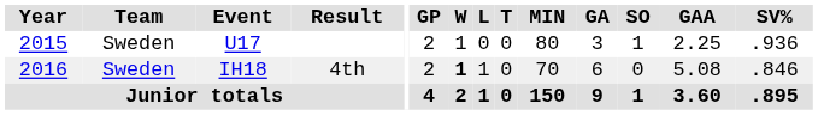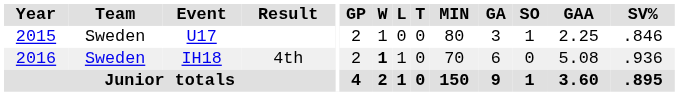U17 | SV%: .936 -> .846
IH18 | SV%: .846 -> .936
